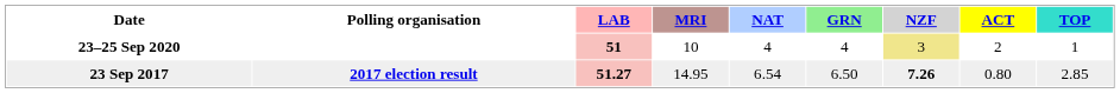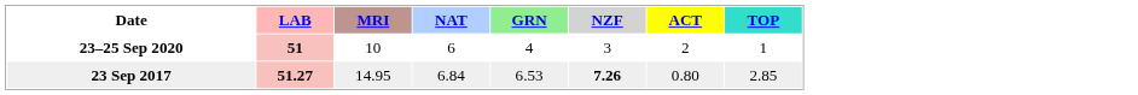- column: Polling organisation | 2017 election result
23–25 Sep 2020 | NAT: 4 -> 6
23–25 Sep 2020 | NZF: khaki background -> no background
23 Sep 2017 | NAT: 6.54 -> 6.84
23 Sep 2017 | GRN: 6.50 -> 6.53
